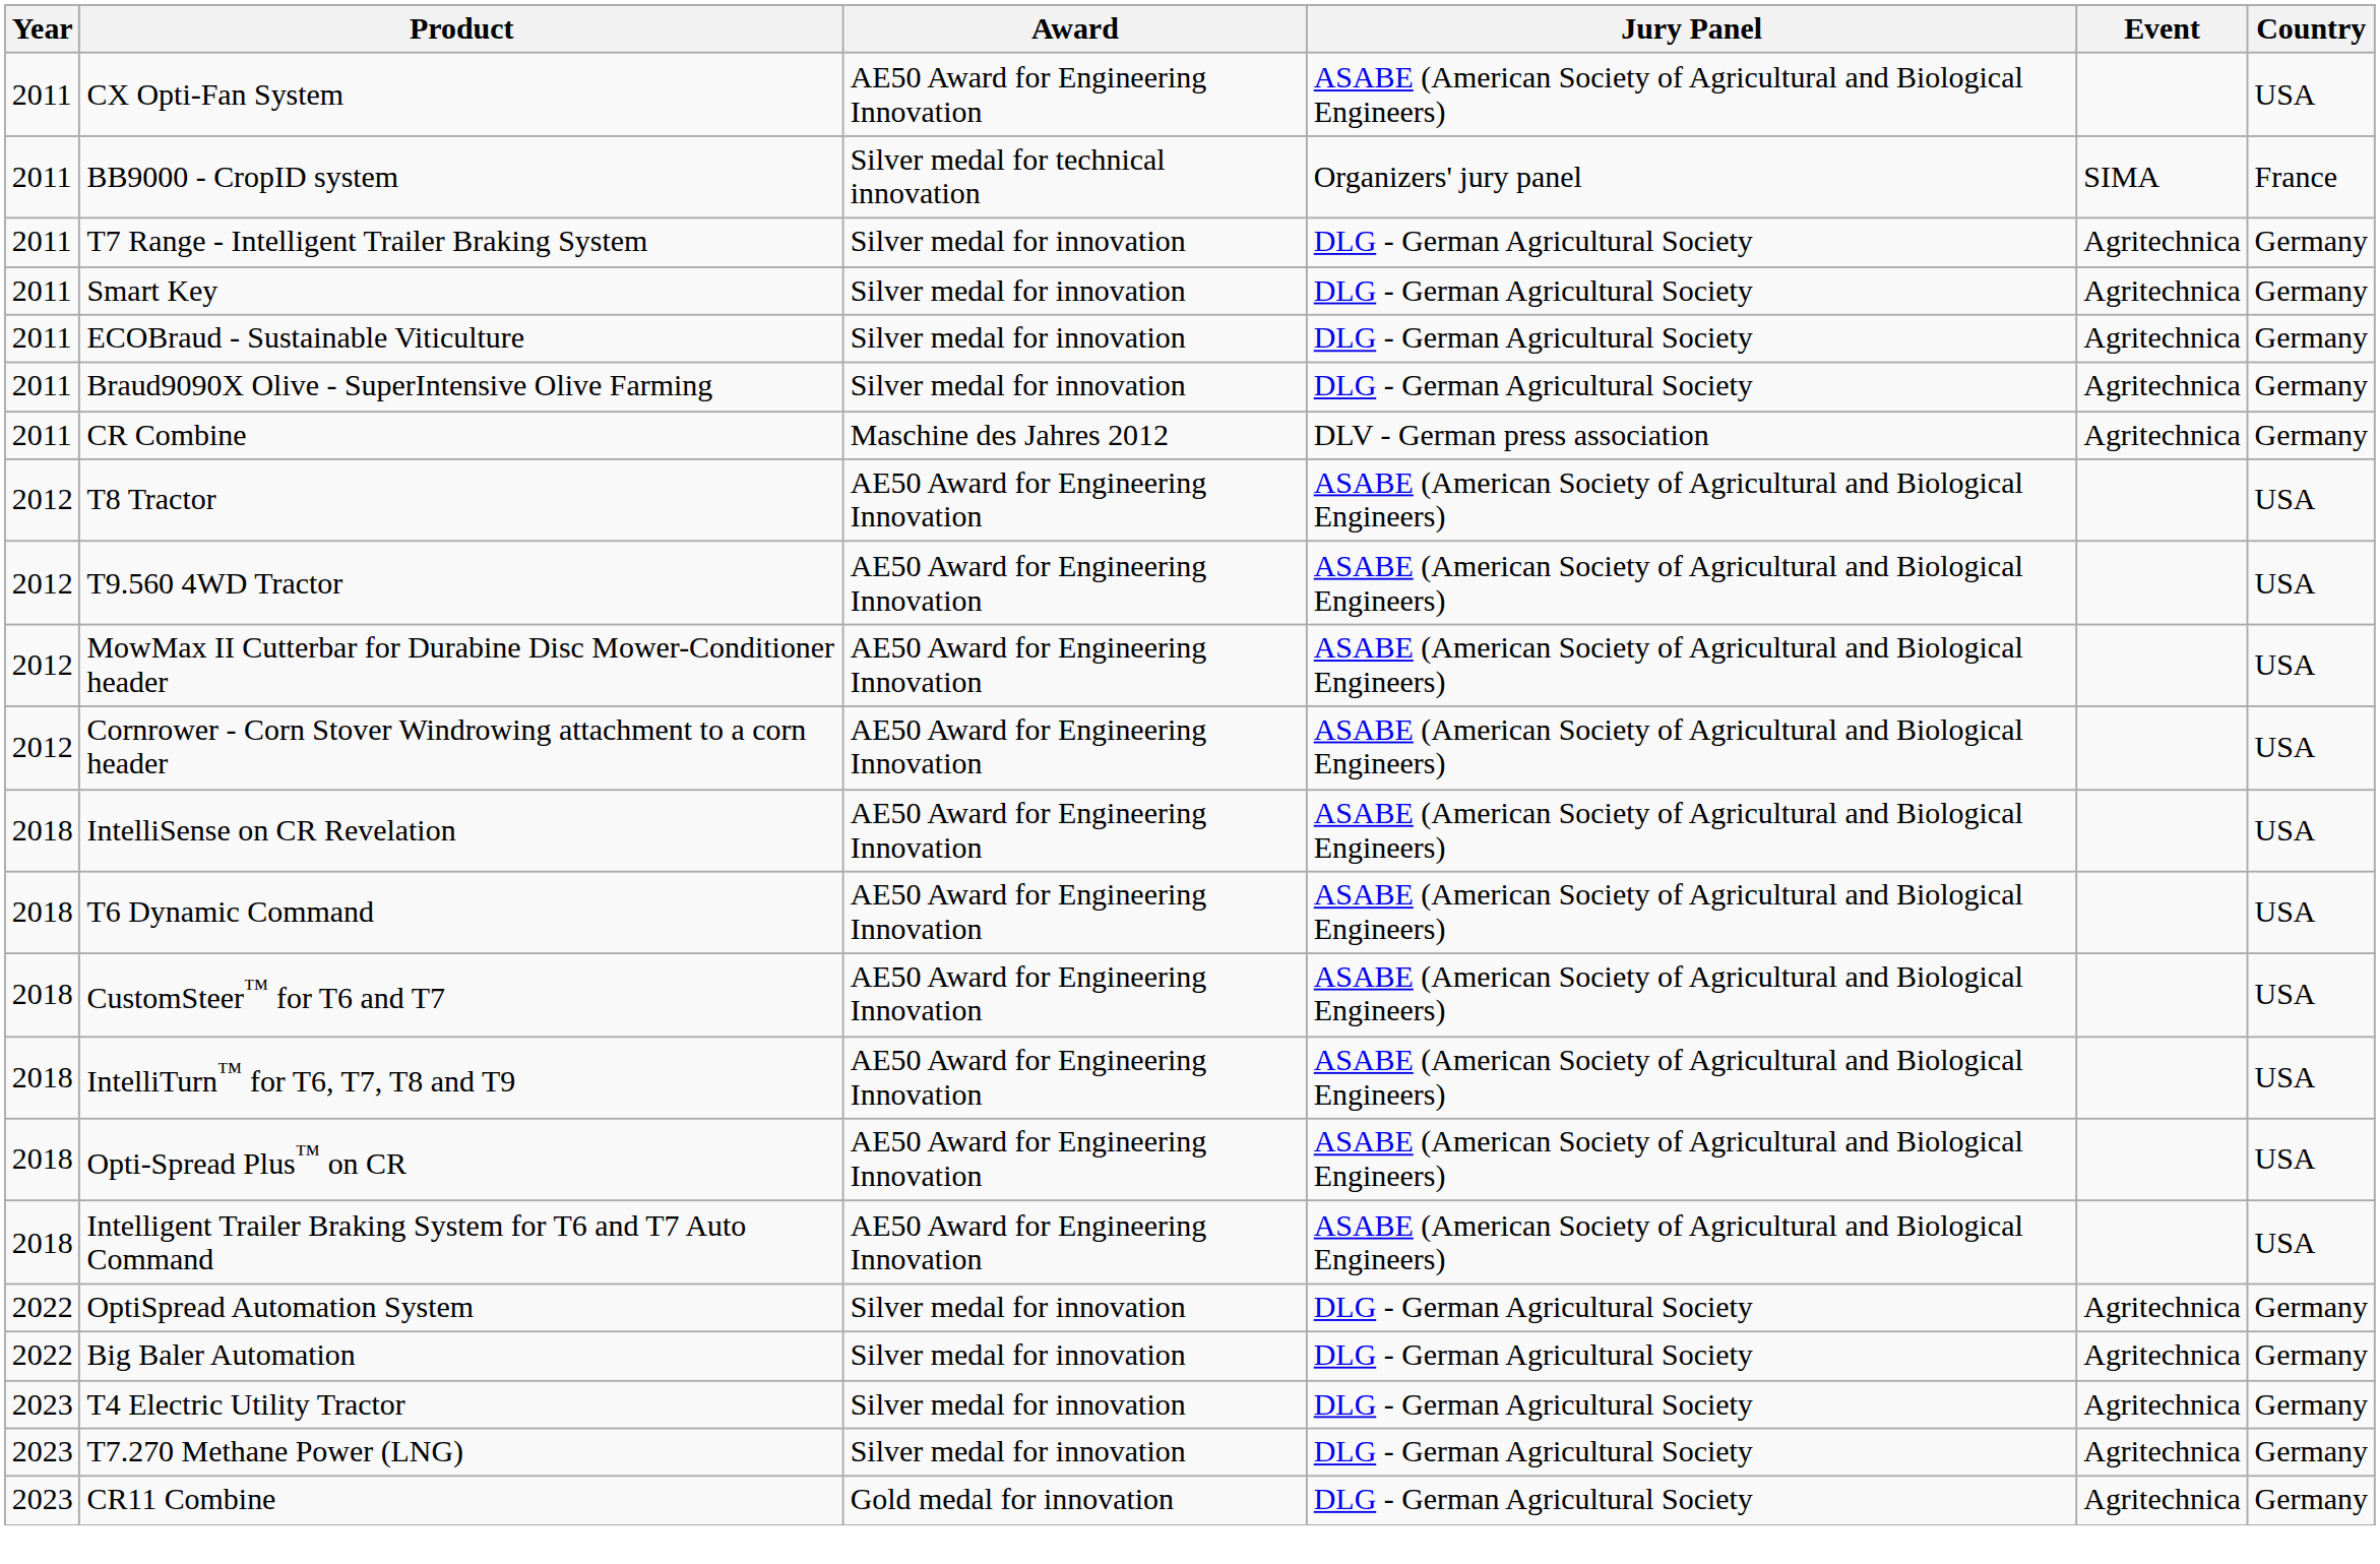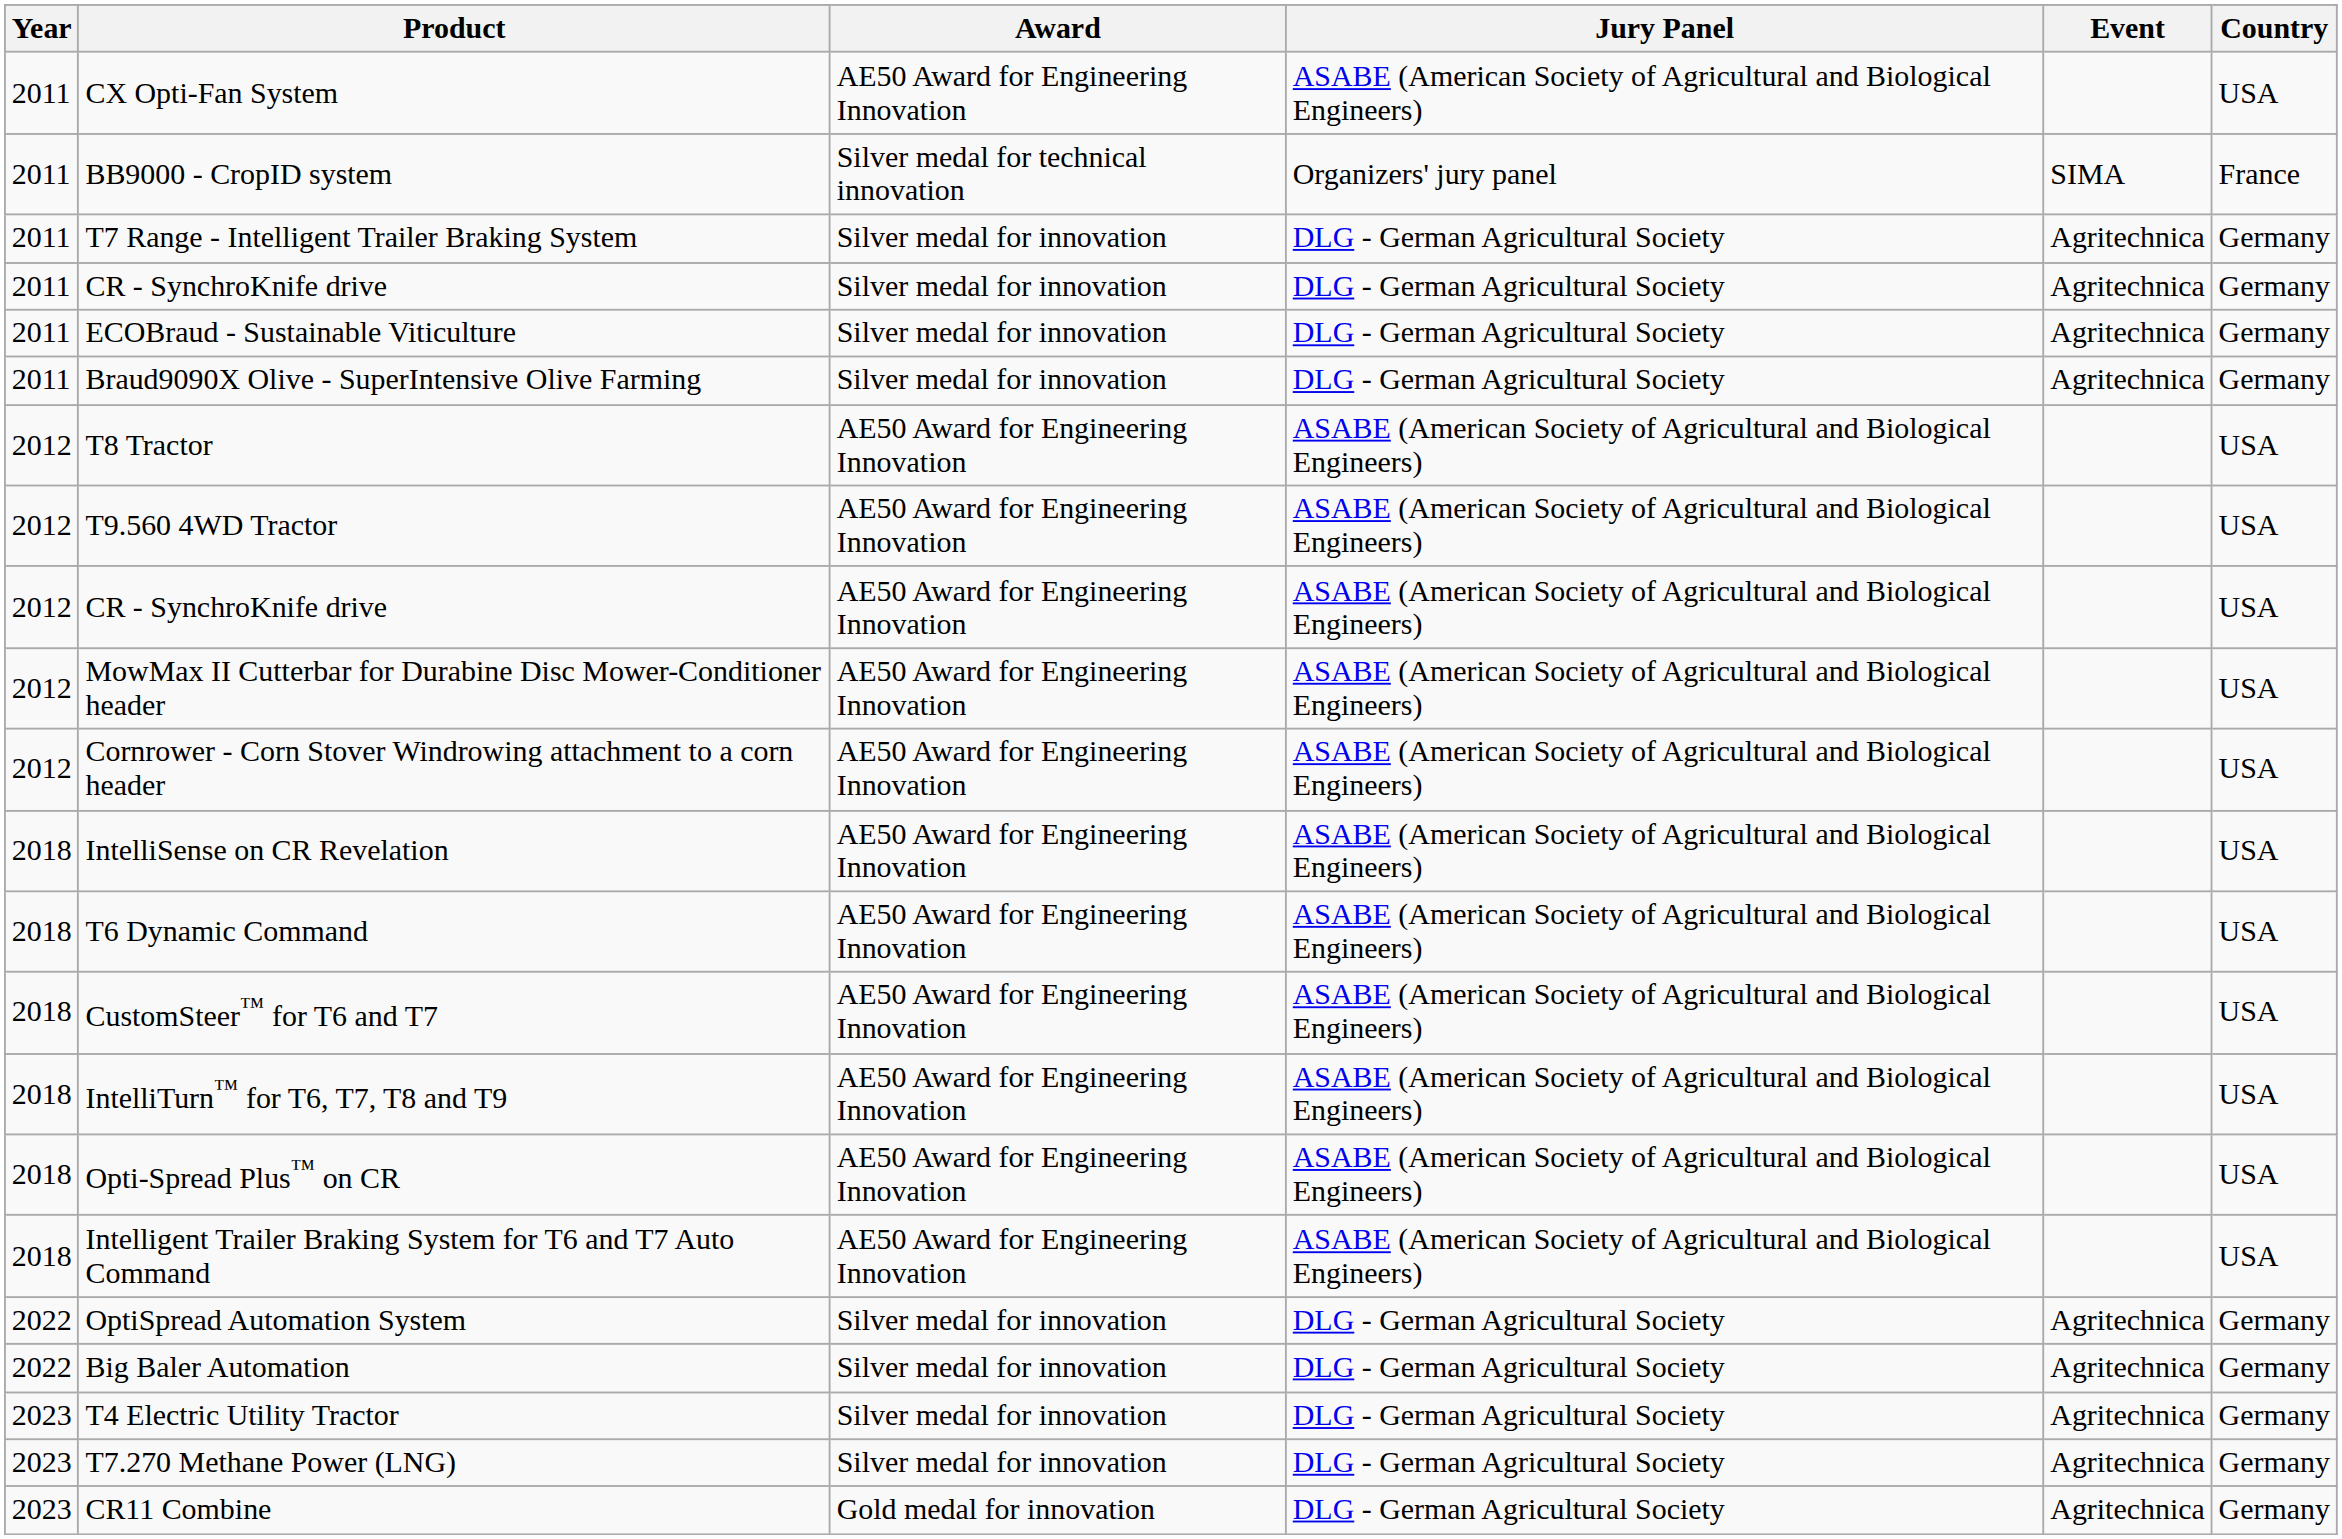- row: 2011 | Smart Key | Silver medal for innovation | DLG - German Agricultural Society | Agritechnica | Germany
+ row: 2011 | CR - SynchroKnife drive | Silver medal for innovation | DLG - German Agricultural Society | Agritechnica | Germany
- row: 2011 | CR Combine | Maschine des Jahres 2012 | DLV - German press association | Agritechnica | Germany
+ row: 2012 | CR - SynchroKnife drive | AE50 Award for Engineering Innovation | ASABE (American Society of Agricultural and Biological Engineers) | USA
